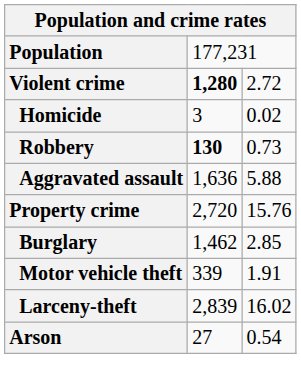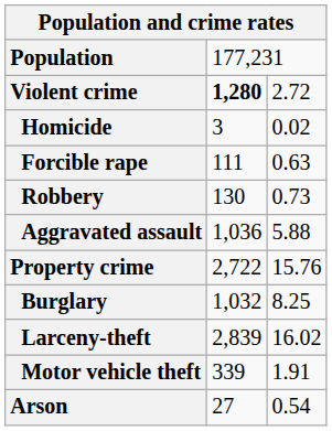+ row: Forcible rape | 111 | 0.63
Robbery | column 2: bold -> normal
Aggravated assault | column 2: 1,636 -> 1,036
Property crime | column 2: 2,720 -> 2,722
Burglary | column 2: 1,462 -> 1,032
Burglary | column 3: 2.85 -> 8.25
rows swapped: Larceny-theft <-> Motor vehicle theft
